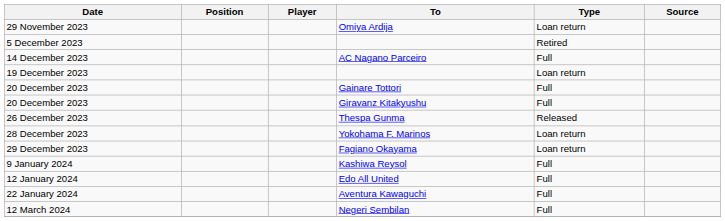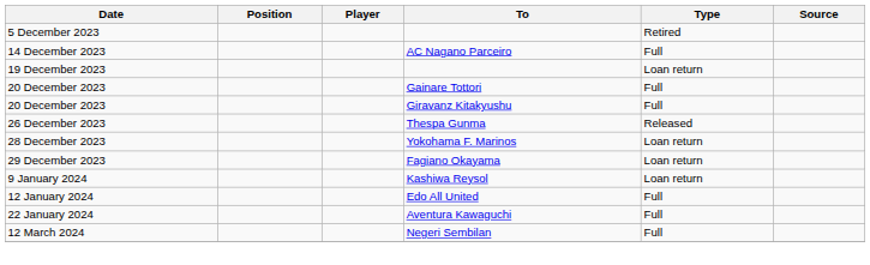- row: 29 November 2023 | Omiya Ardija | Loan return
9 January 2024 | Type: Full -> Loan return
